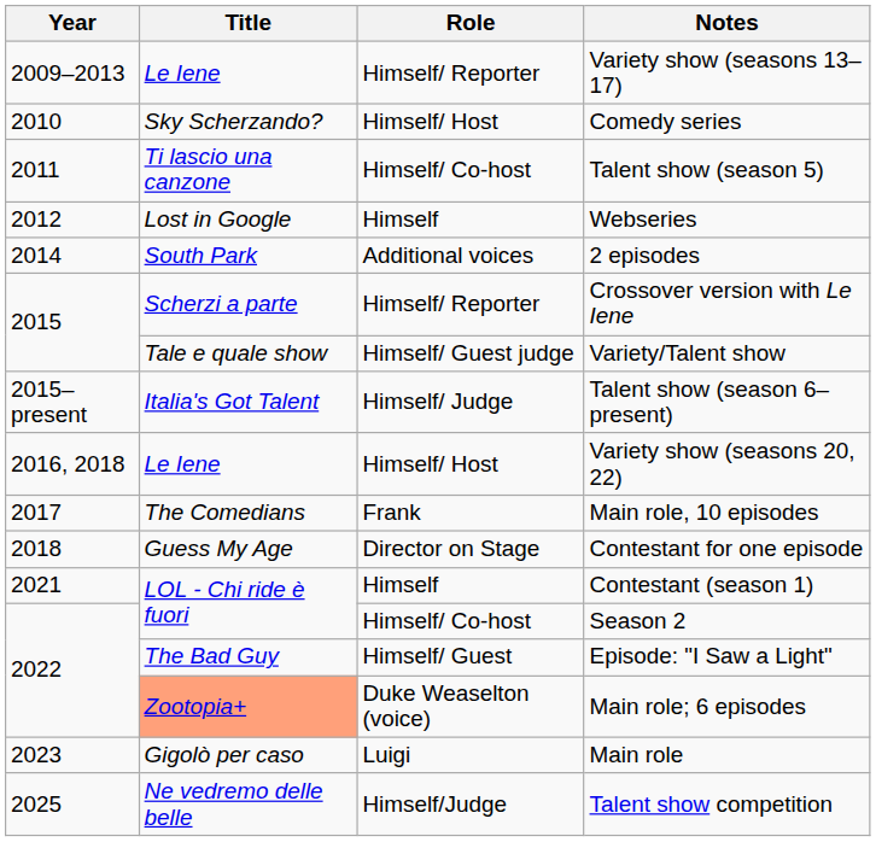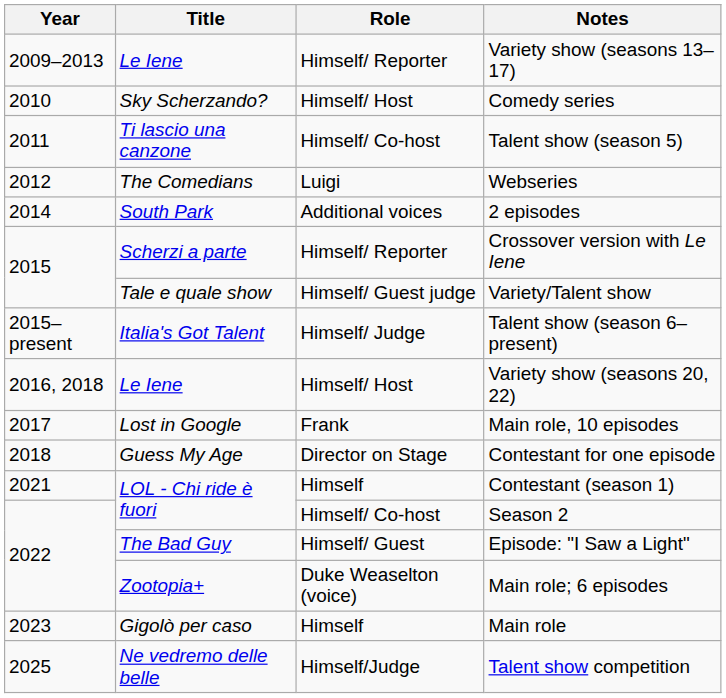Webseries | Title: Lost in Google -> The Comedians
Webseries | Role: Himself -> Luigi
Main role, 10 episodes | Title: The Comedians -> Lost in Google
Main role; 6 episodes | Title: lightsalmon background -> no background
Main role | Role: Luigi -> Himself
